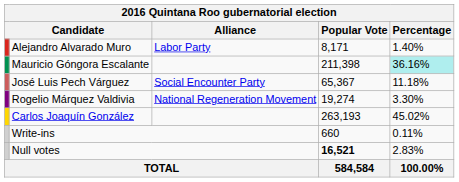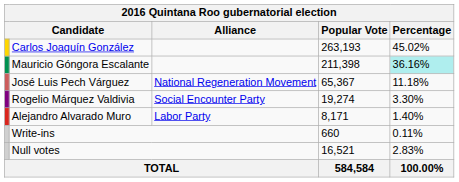rows swapped: Carlos Joaquín González <-> Alejandro Alvarado Muro
José Luis Pech Várguez | Alliance: Social Encounter Party -> National Regeneration Movement
Rogelio Márquez Valdivia | Alliance: National Regeneration Movement -> Social Encounter Party
Null votes | Popular Vote: bold -> normal
